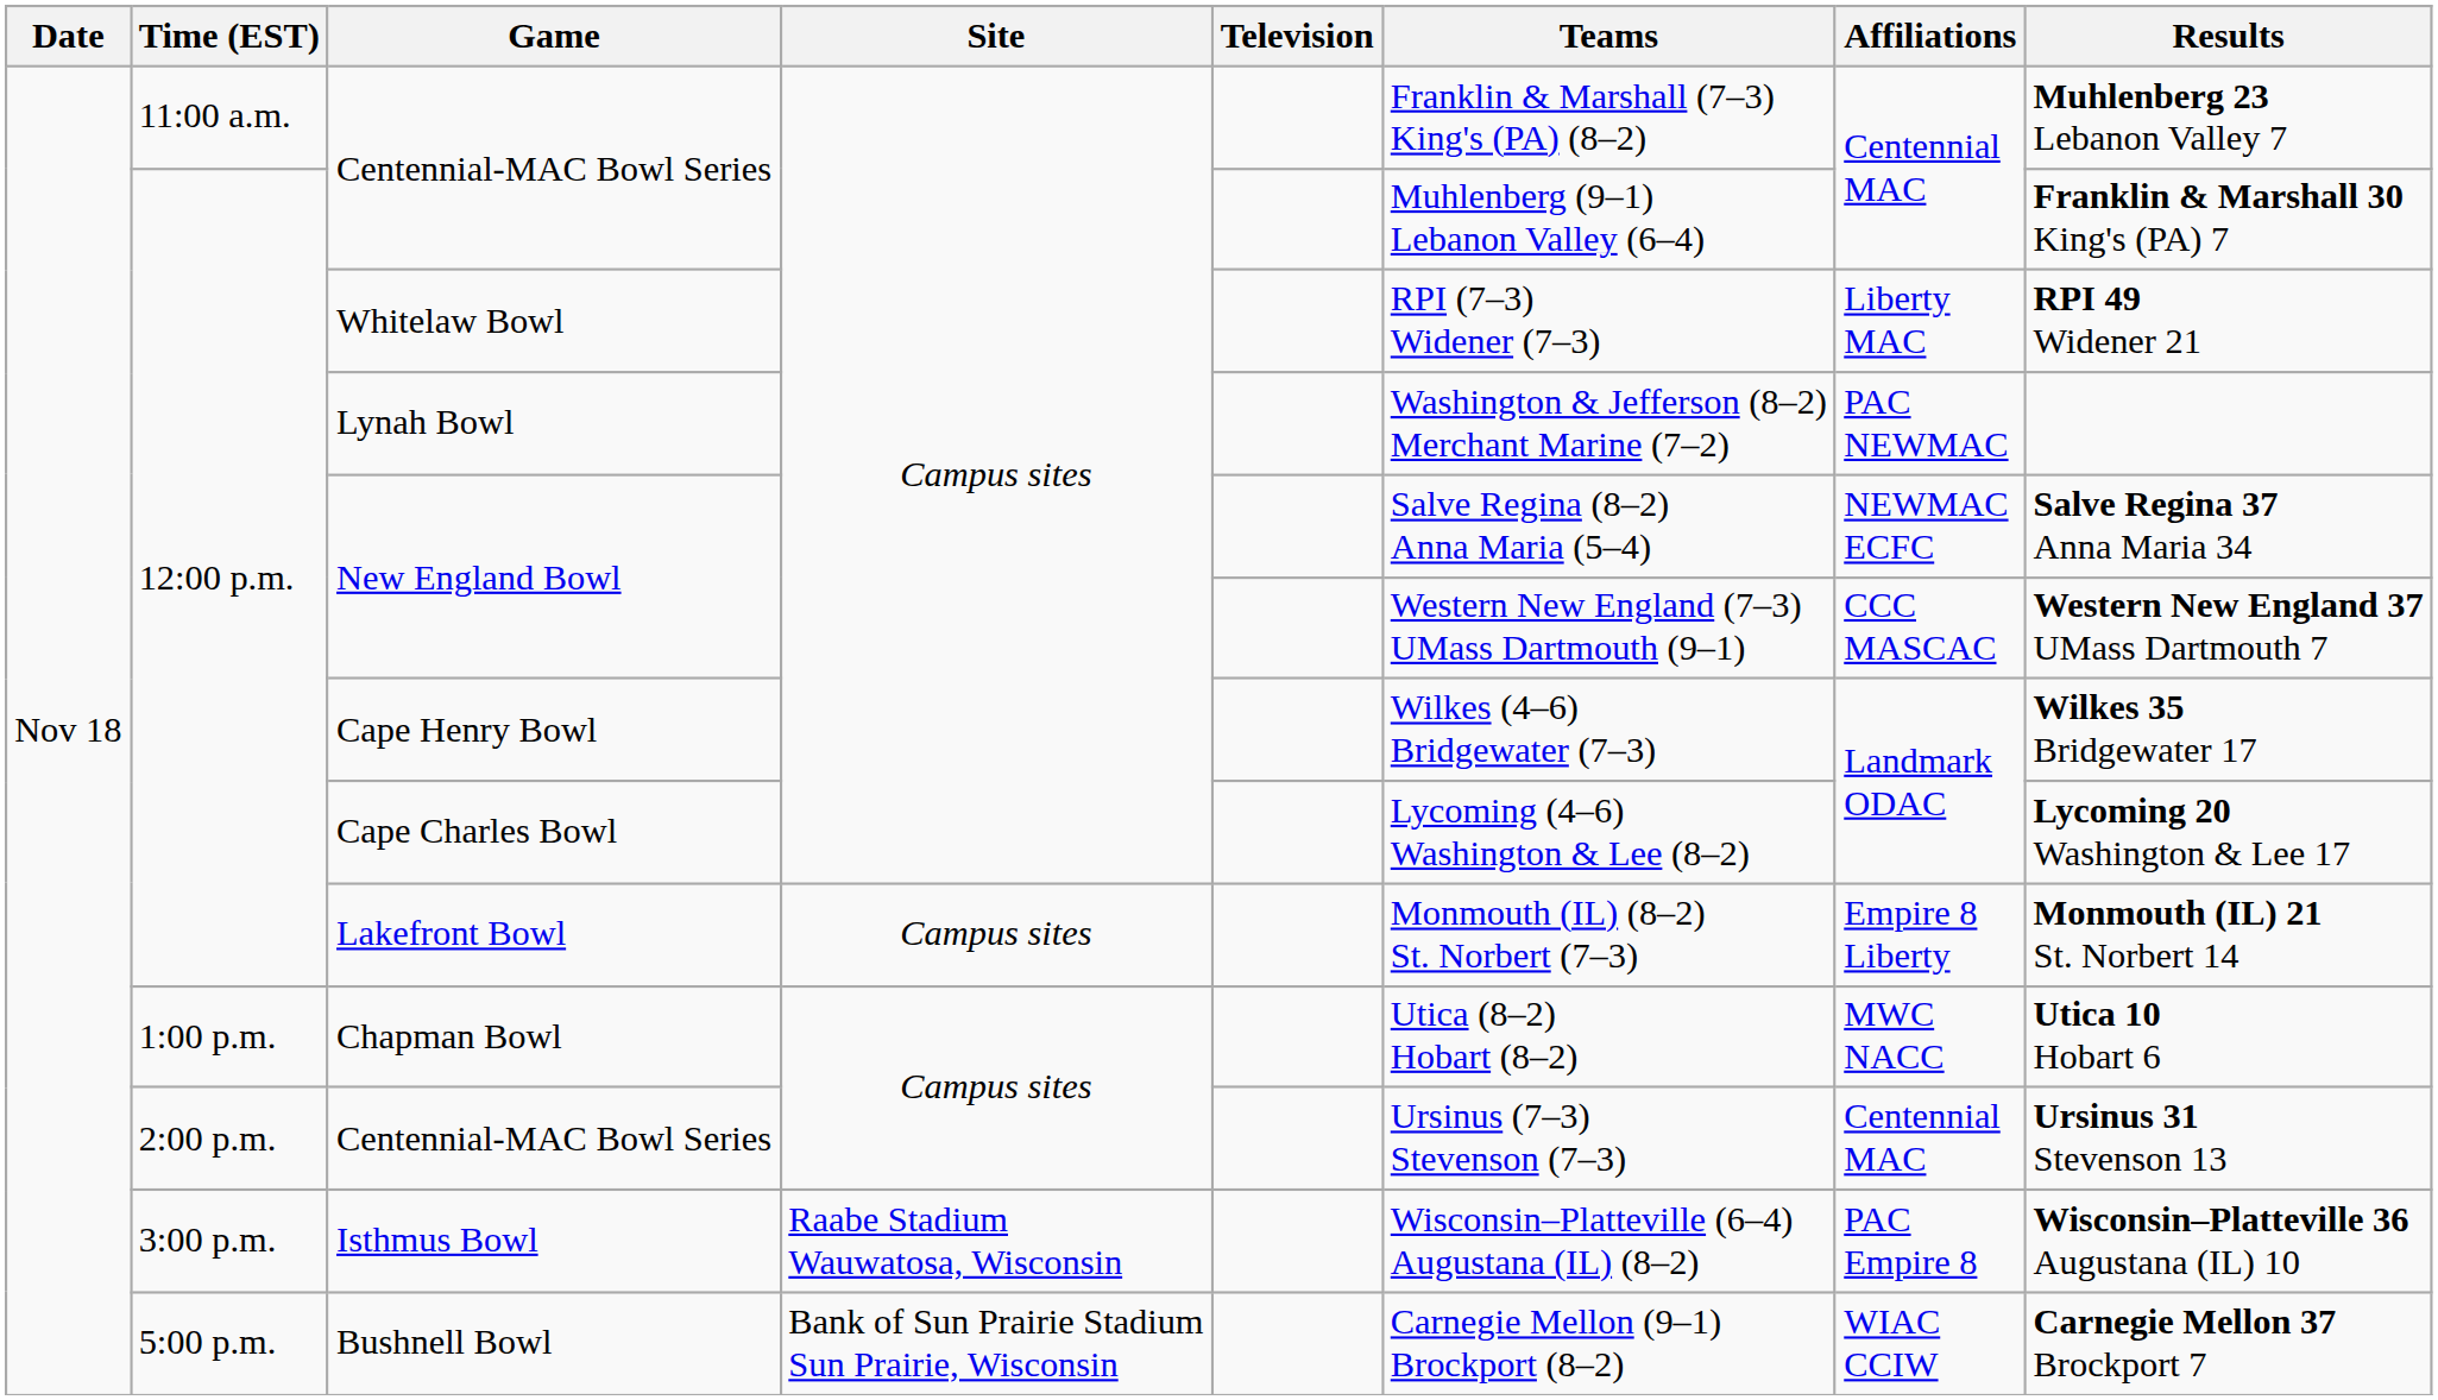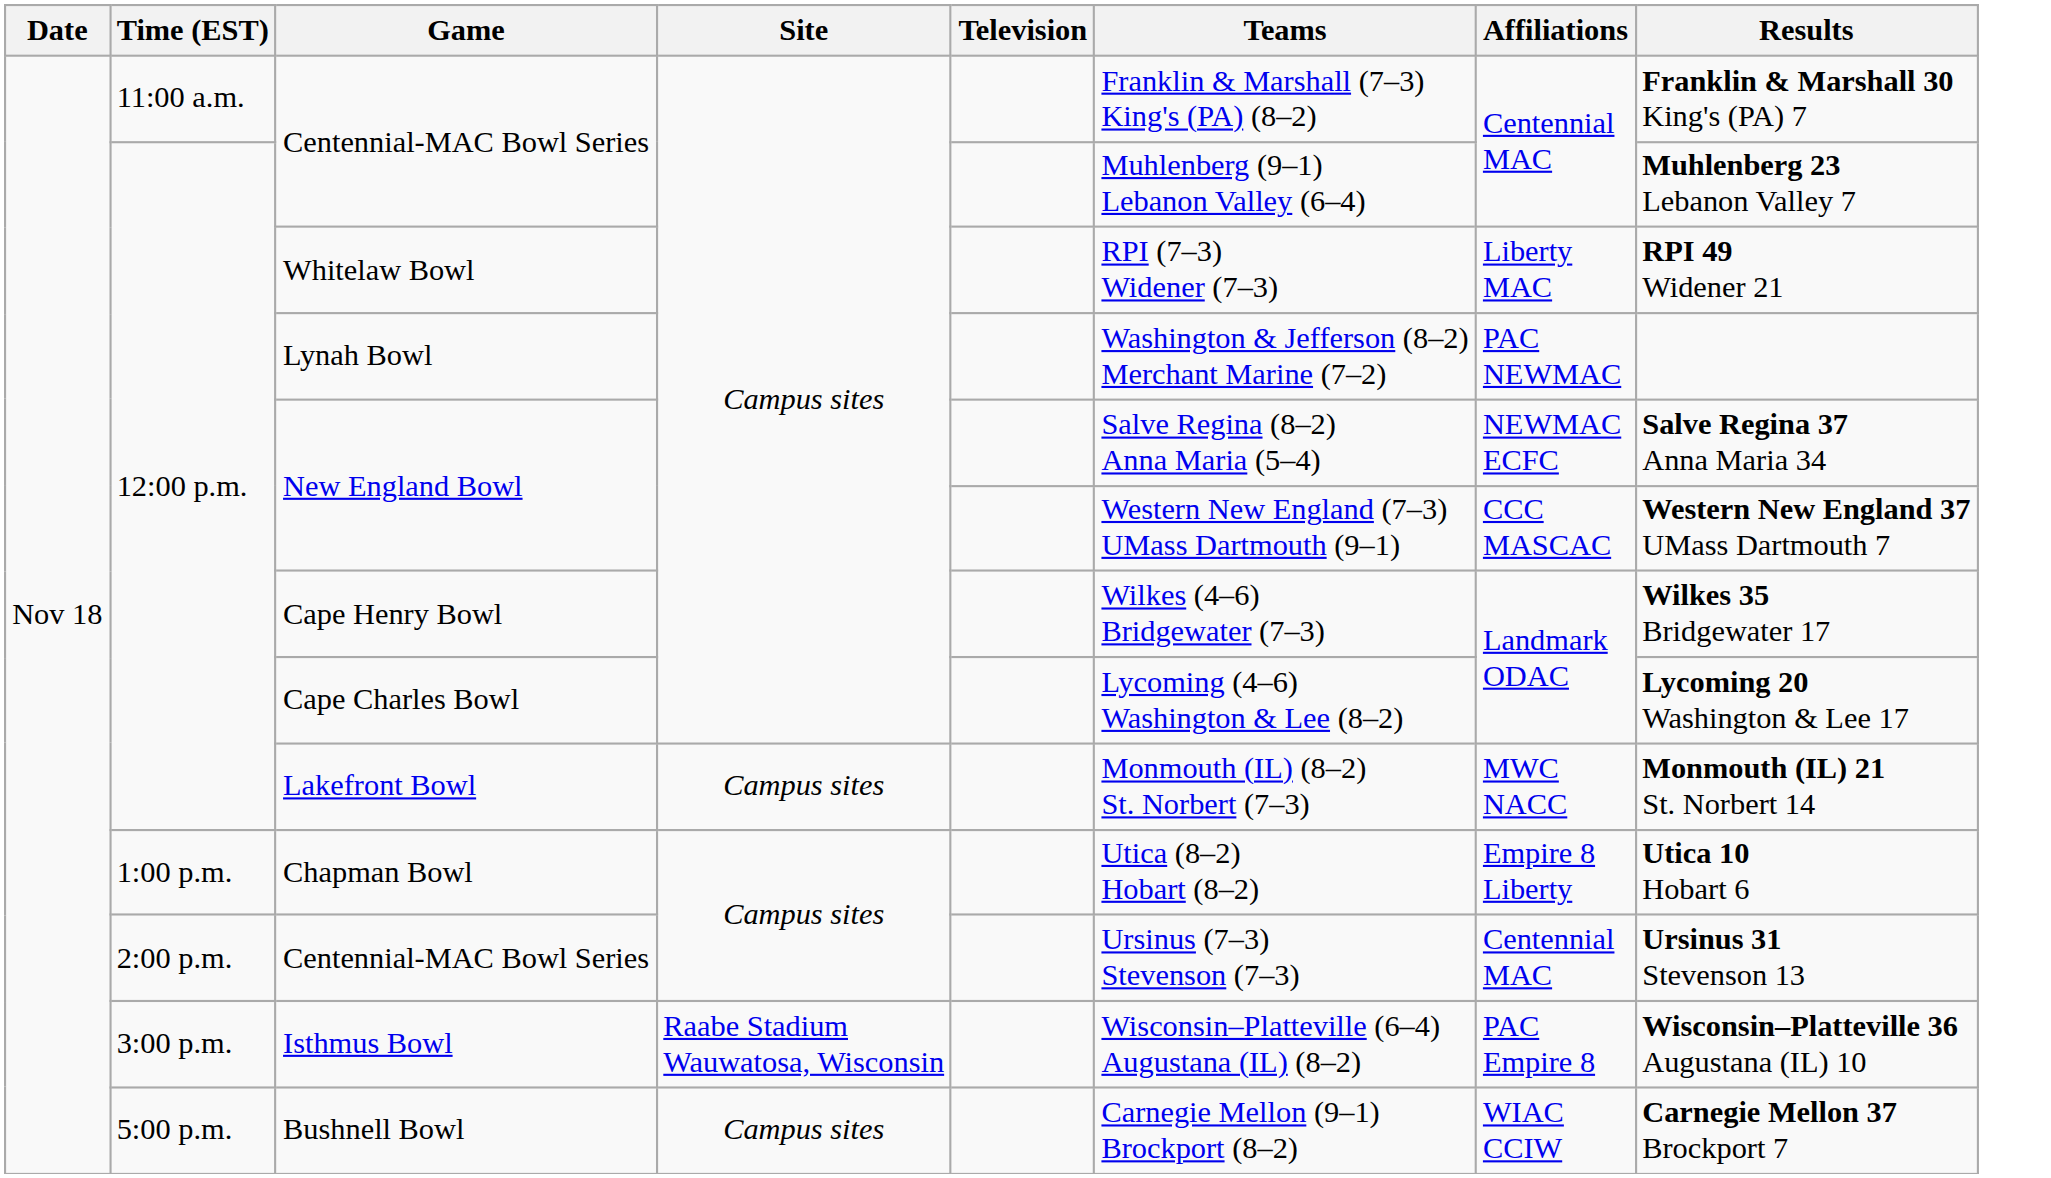11:00 a.m. / Centennial-MAC Bowl Series | Results: Muhlenberg 23 Lebanon Valley 7 -> Franklin & Marshall 30 King's (PA) 7
12:00 p.m. / Centennial-MAC Bowl Series | Results: Franklin & Marshall 30 King's (PA) 7 -> Muhlenberg 23 Lebanon Valley 7
Lakefront Bowl | Affiliations: Empire 8 Liberty -> MWC NACC
Chapman Bowl | Affiliations: MWC NACC -> Empire 8 Liberty
Bushnell Bowl | Site: Bank of Sun Prairie Stadium Sun Prairie, Wisconsin -> Campus sites
